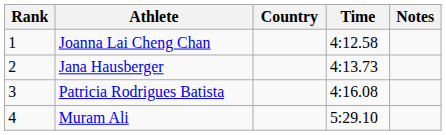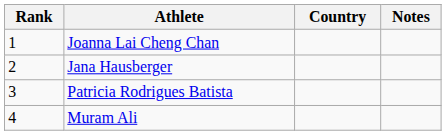- column: Time | 4:12.58 | 4:13.73 | 4:16.08 | 5:29.10
